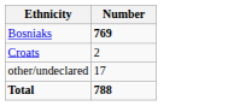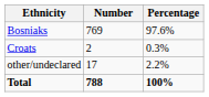+ column: Percentage | 97.6% | 0.3% | 2.2% | 100%
Bosniaks | Number: bold -> normal
